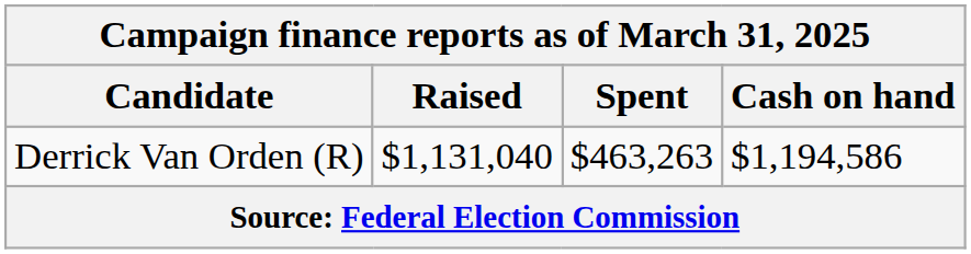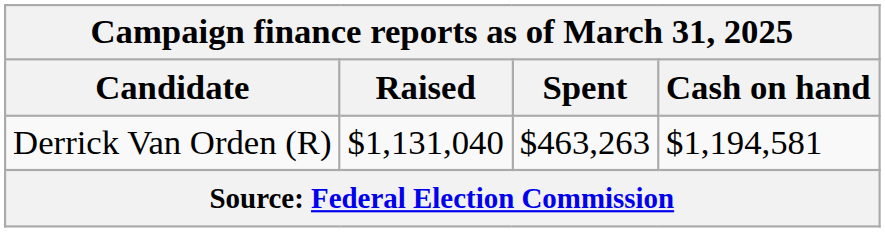Derrick Van Orden (R) | Cash on hand: $1,194,586 -> $1,194,581
